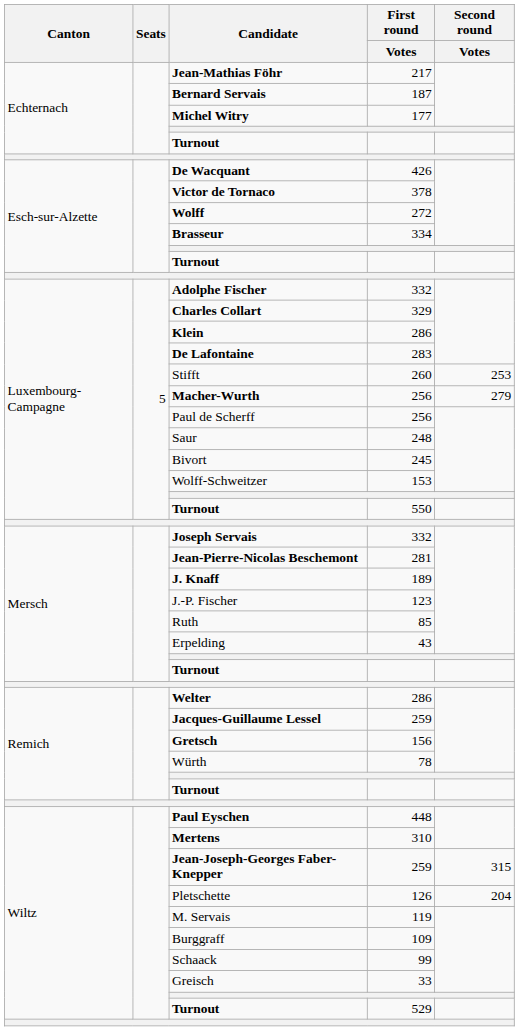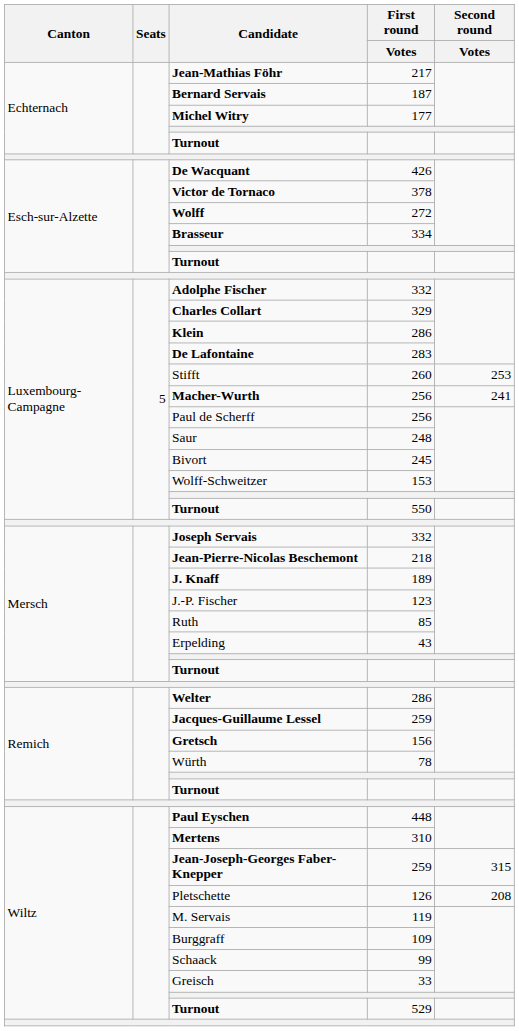Macher-Wurth | Second round / Votes: 279 -> 241
Jean-Pierre-Nicolas Beschemont | First round / Votes: 281 -> 218
Pletschette | Second round / Votes: 204 -> 208
